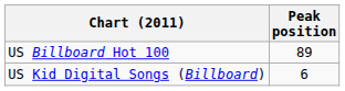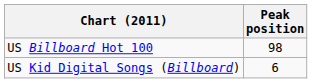US Billboard Hot 100 | Peak position: 89 -> 98
